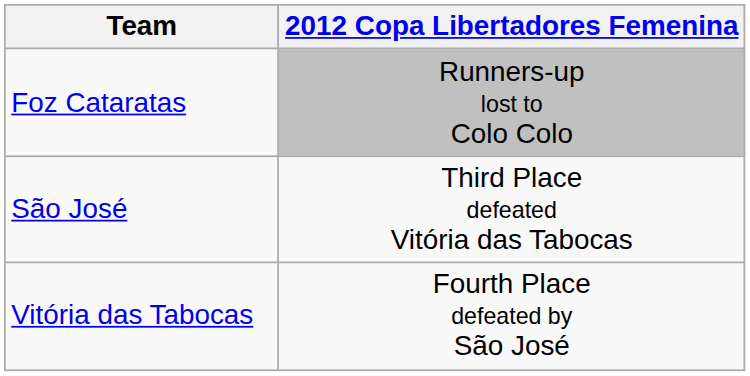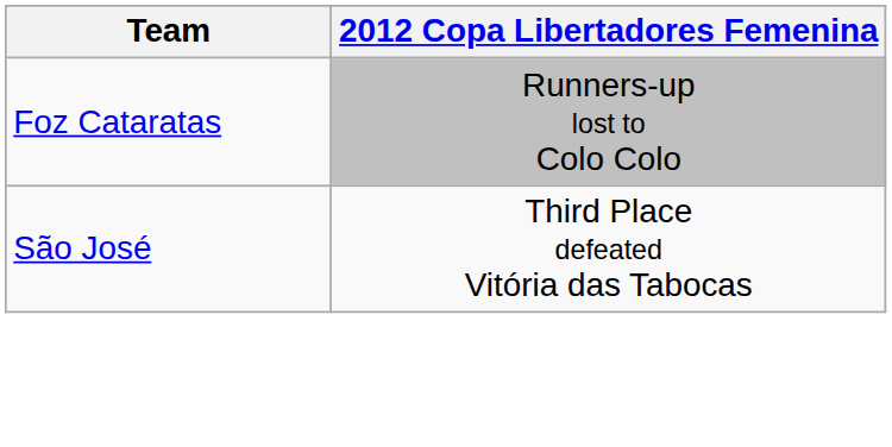- row: Vitória das Tabocas | Fourth Place defeated by São José
